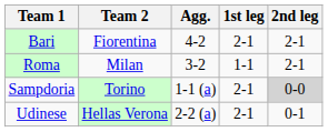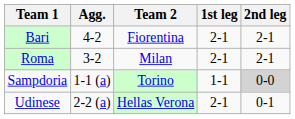columns swapped: Agg. <-> Team 2
Roma | 1st leg: 1-1 -> 2-1
Sampdoria | 1st leg: 2-1 -> 1-1
